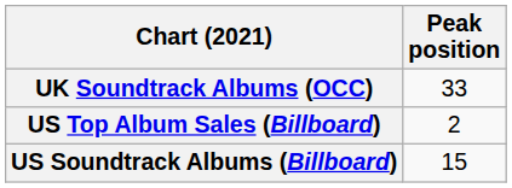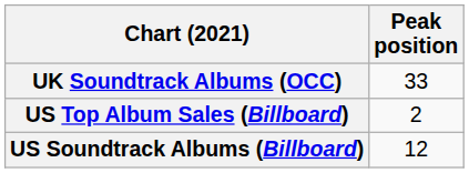US Soundtrack Albums (Billboard) | Peak position: 15 -> 12
